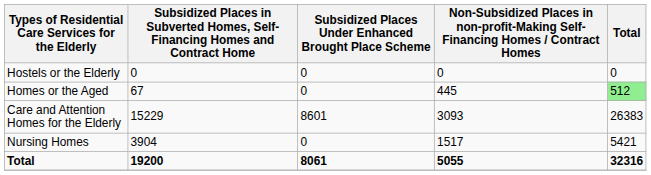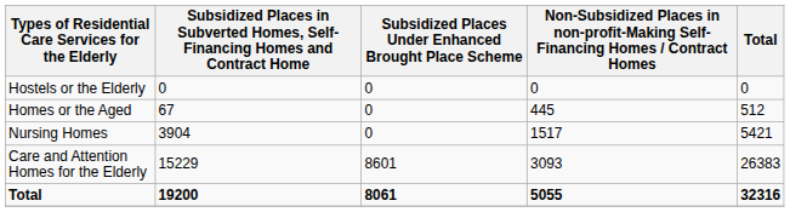Homes or the Aged | Total: lightgreen background -> no background
rows swapped: Care and Attention Homes for the Elderly <-> Nursing Homes
